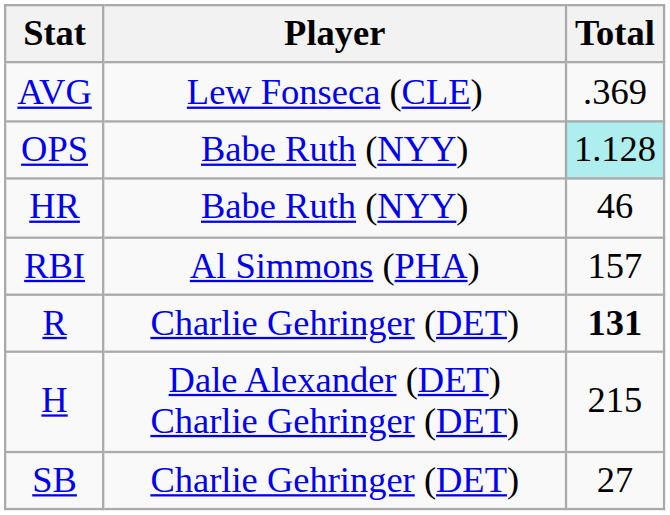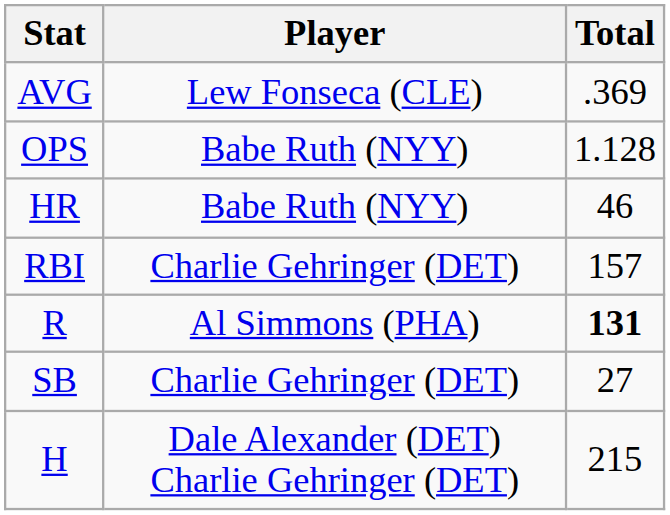OPS | Total: paleturquoise background -> no background
RBI | Player: Al Simmons (PHA) -> Charlie Gehringer (DET)
R | Player: Charlie Gehringer (DET) -> Al Simmons (PHA)
rows swapped: H <-> SB
